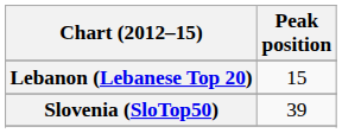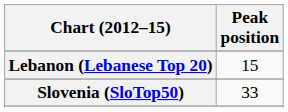Slovenia (SloTop50) | Peak position: 39 -> 33
